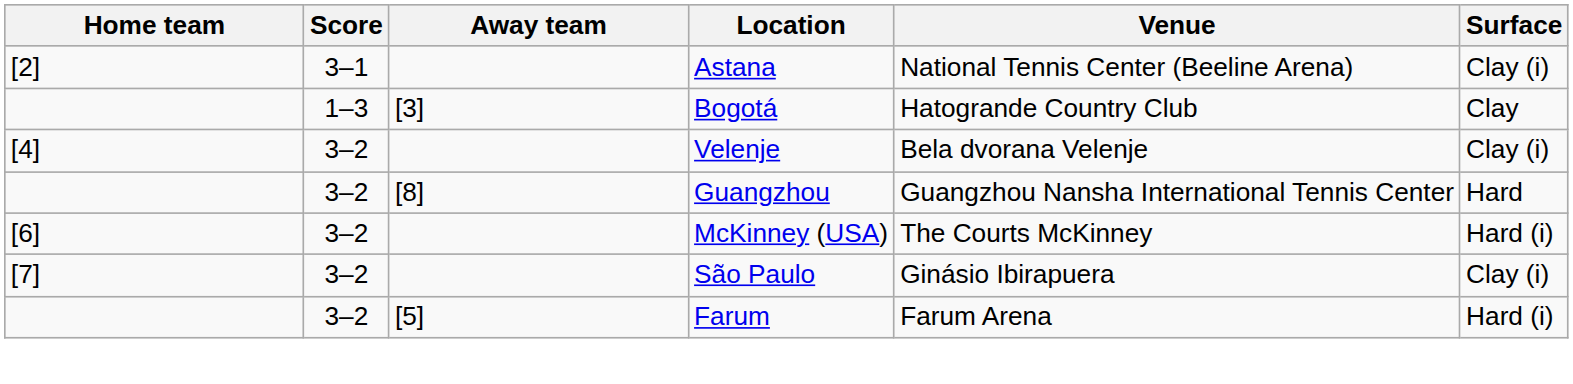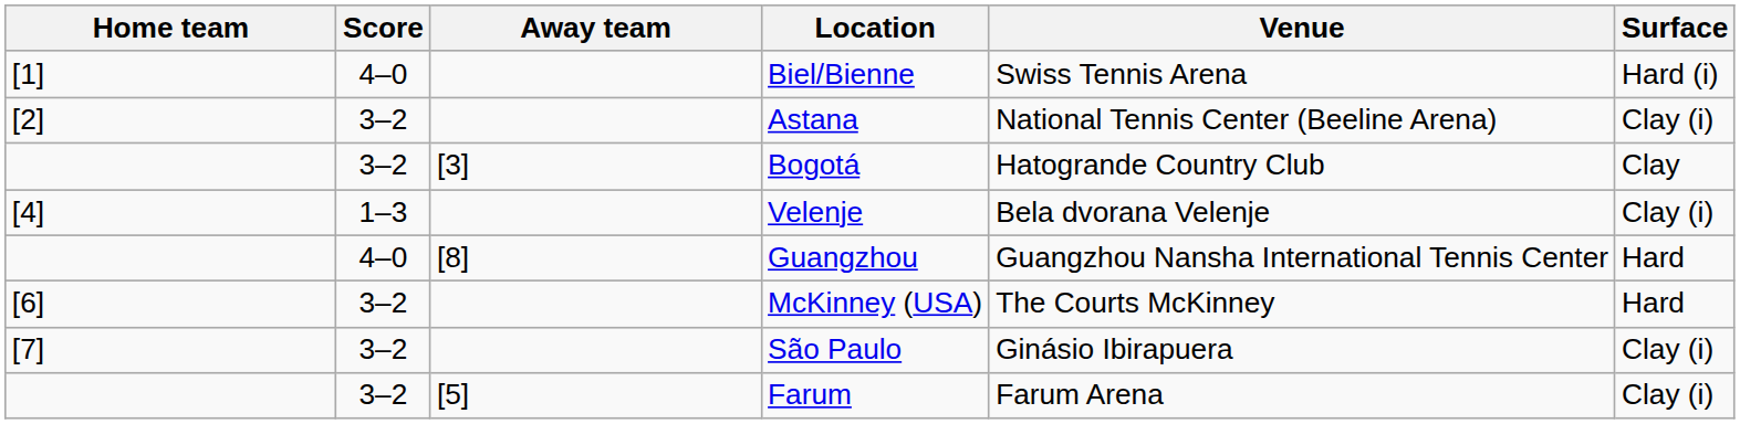+ row: [1] | 4–0 | Biel/Bienne | Swiss Tennis Arena | Hard (i)
Astana | Score: 3–1 -> 3–2
Bogotá | Score: 1–3 -> 3–2
Velenje | Score: 3–2 -> 1–3
Guangzhou | Score: 3–2 -> 4–0
McKinney (USA) | Surface: Hard (i) -> Hard
Farum | Surface: Hard (i) -> Clay (i)
